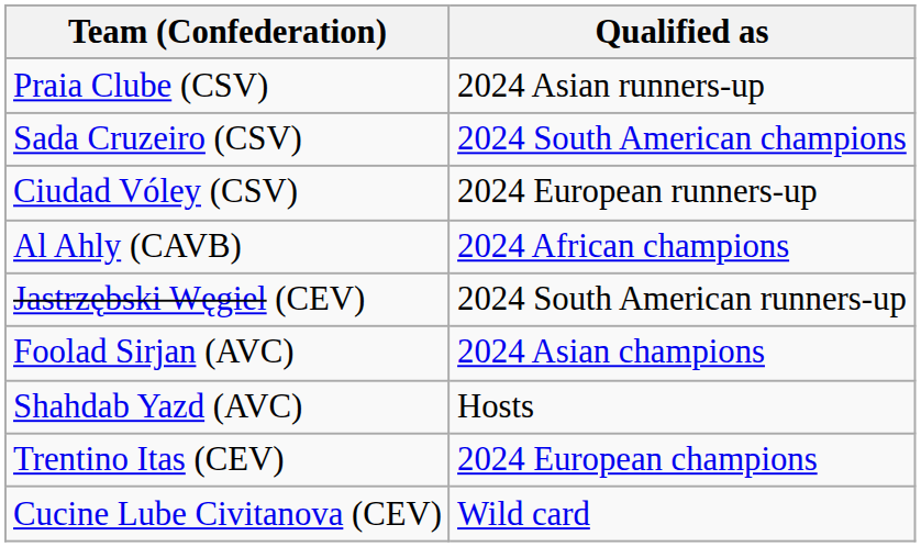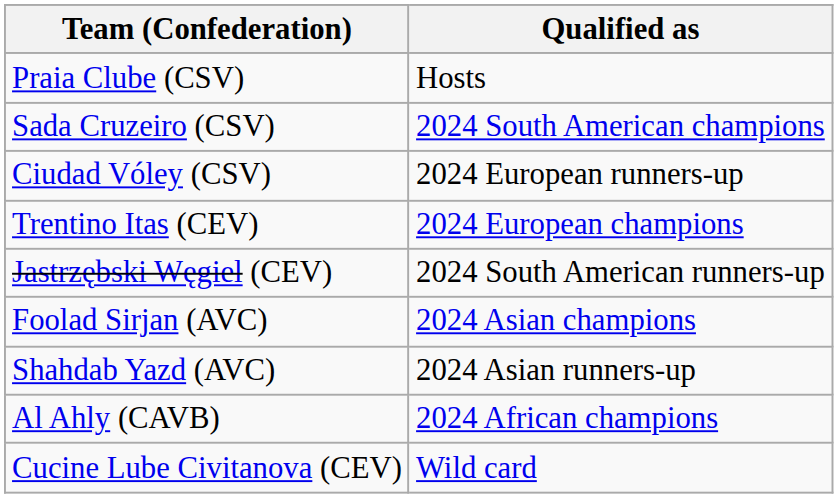Praia Clube (CSV) | Qualified as: 2024 Asian runners-up -> Hosts
rows swapped: Trentino Itas (CEV) <-> Al Ahly (CAVB)
Shahdab Yazd (AVC) | Qualified as: Hosts -> 2024 Asian runners-up
